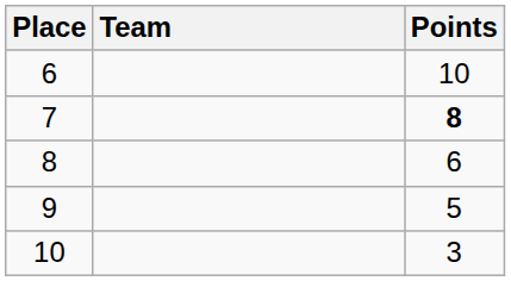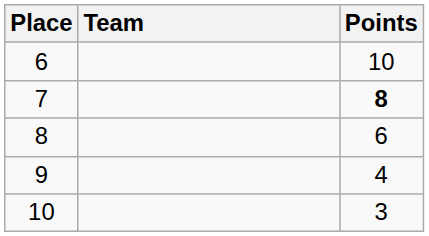9 | Points: 5 -> 4
